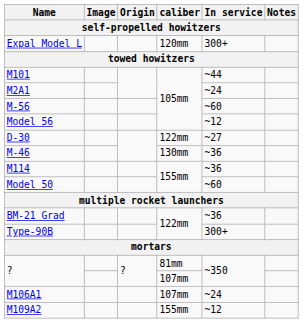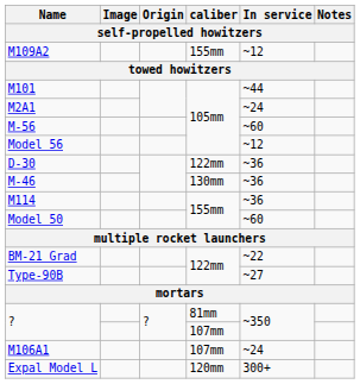rows swapped: M109A2 <-> Expal Model L
D-30 | In service: ~27 -> ~36
BM-21 Grad | In service: ~36 -> ~22
Type-90B | In service: 300+ -> ~27
